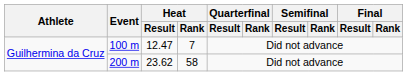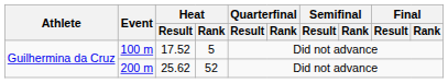100 m | Heat / Result: 12.47 -> 17.52
100 m | Heat / Rank: 7 -> 5
200 m | Heat / Result: 23.62 -> 25.62
200 m | Heat / Rank: 58 -> 52
